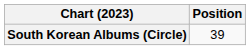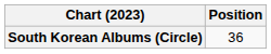South Korean Albums (Circle) | Position: 39 -> 36
